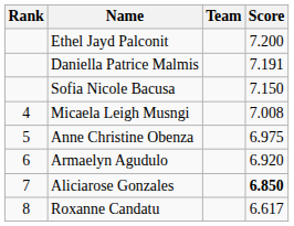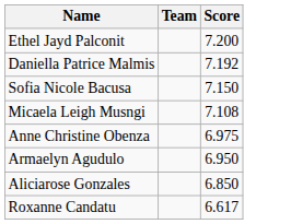- column: Rank | 4 | 5 | 6 | 7 | 8
Daniella Patrice Malmis | Score: 7.191 -> 7.192
Micaela Leigh Musngi | Score: 7.008 -> 7.108
Armaelyn Agudulo | Score: 6.920 -> 6.950
Aliciarose Gonzales | Score: bold -> normal
